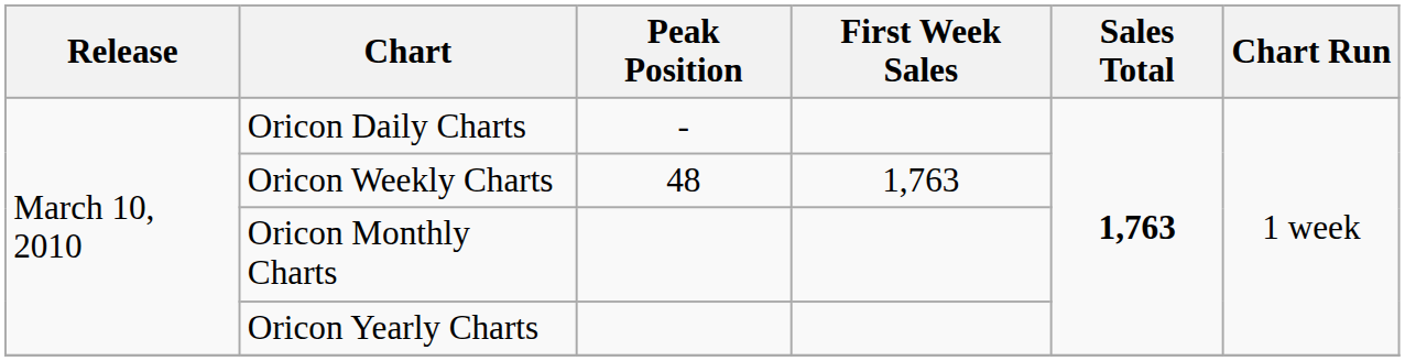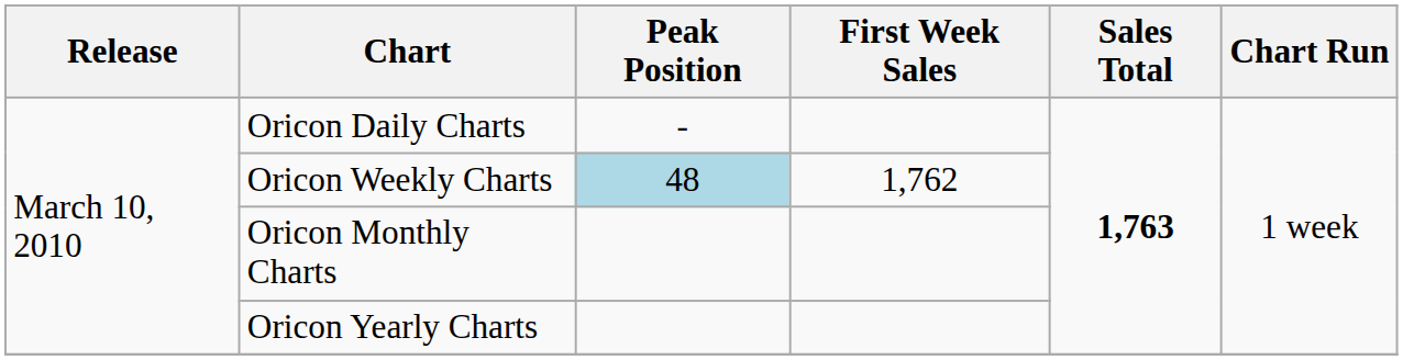Oricon Weekly Charts | Peak Position: no background -> lightblue background
Oricon Weekly Charts | First Week Sales: 1,763 -> 1,762
